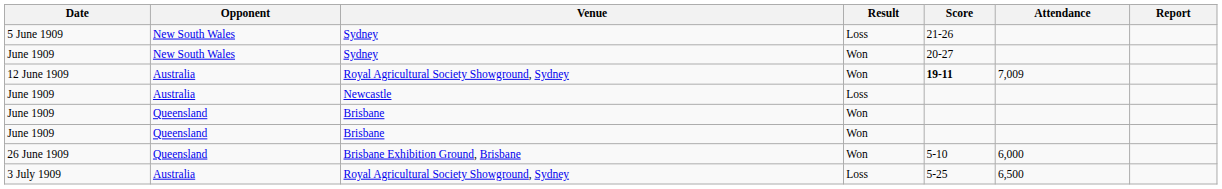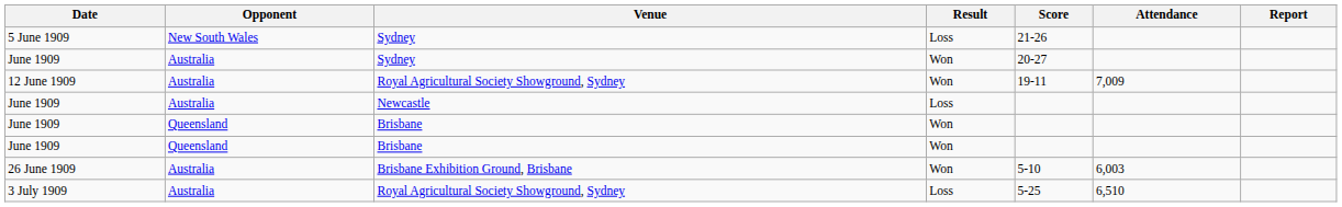June 1909 / Sydney | Opponent: New South Wales -> Australia
12 June 1909 | Score: bold -> normal
26 June 1909 | Opponent: Queensland -> Australia
26 June 1909 | Attendance: 6,000 -> 6,003
3 July 1909 | Attendance: 6,500 -> 6,510
